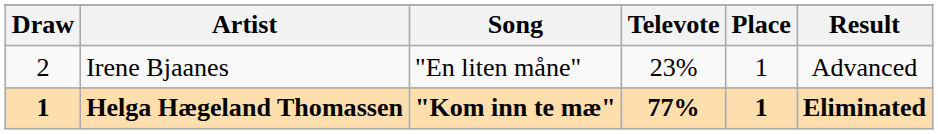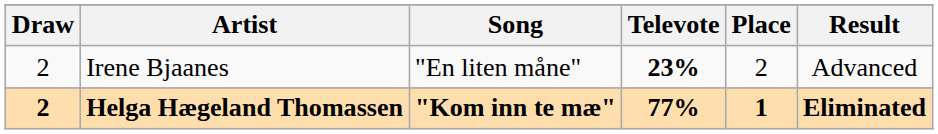Irene Bjaanes | Televote: normal -> bold
Irene Bjaanes | Place: 1 -> 2
Helga Hægeland Thomassen | Draw: 1 -> 2
